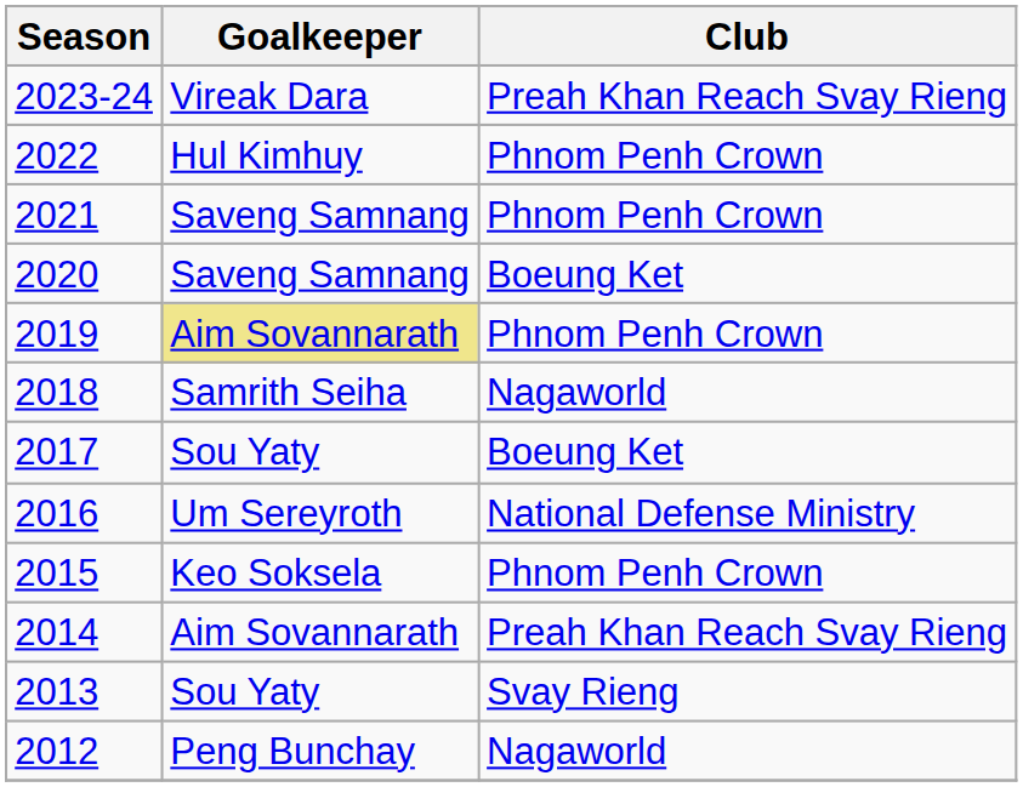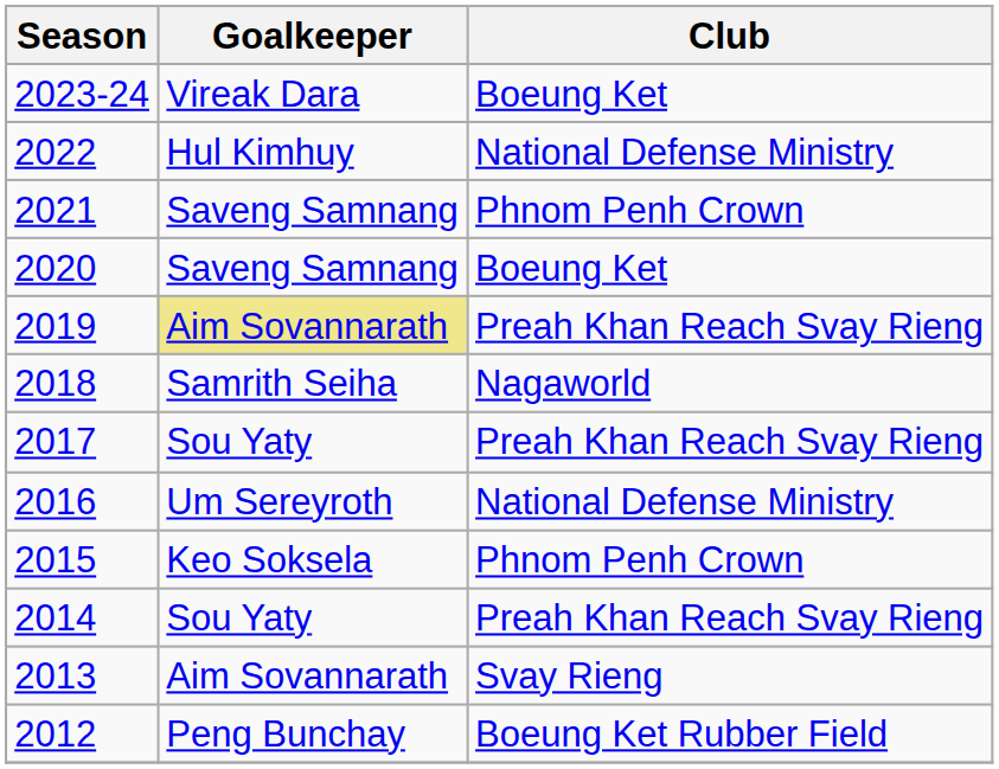2023-24 | Club: Preah Khan Reach Svay Rieng -> Boeung Ket
2022 | Club: Phnom Penh Crown -> National Defense Ministry
2019 | Club: Phnom Penh Crown -> Preah Khan Reach Svay Rieng
2017 | Club: Boeung Ket -> Preah Khan Reach Svay Rieng
2014 | Goalkeeper: Aim Sovannarath -> Sou Yaty
2013 | Goalkeeper: Sou Yaty -> Aim Sovannarath
2012 | Club: Nagaworld -> Boeung Ket Rubber Field
